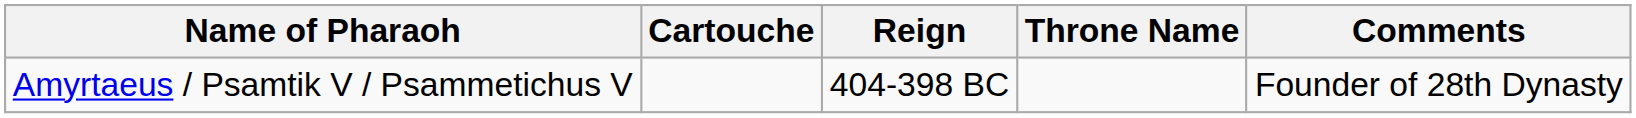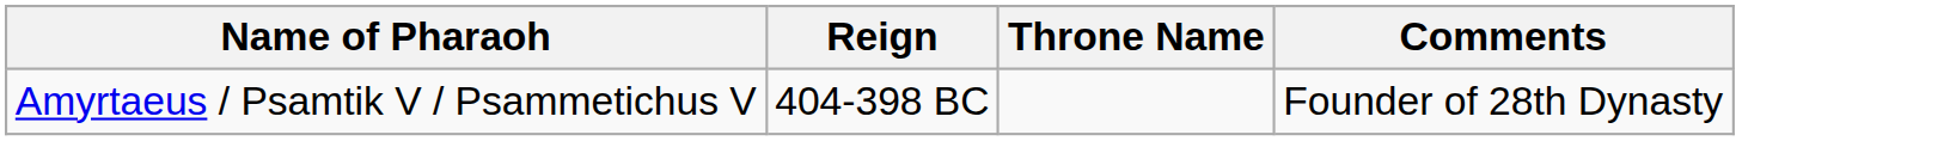- column: Cartouche
